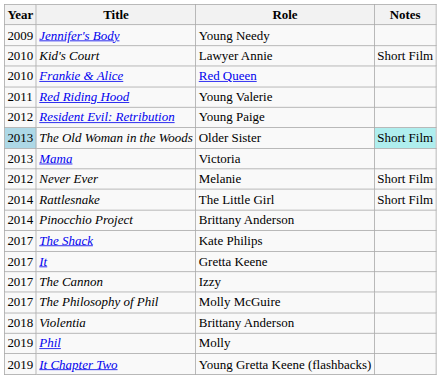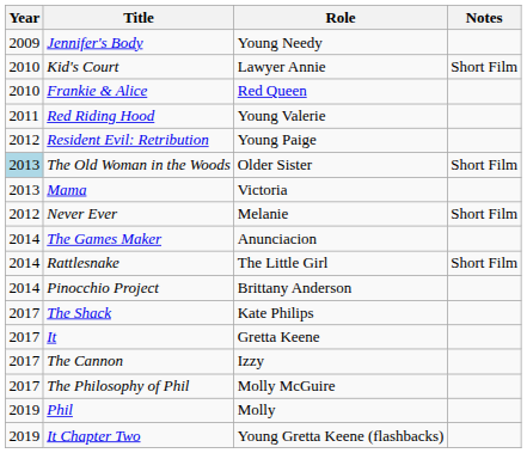The Old Woman in the Woods | Notes: paleturquoise background -> no background
+ row: 2014 | The Games Maker | Anunciacion
- row: 2018 | Violentia | Brittany Anderson
